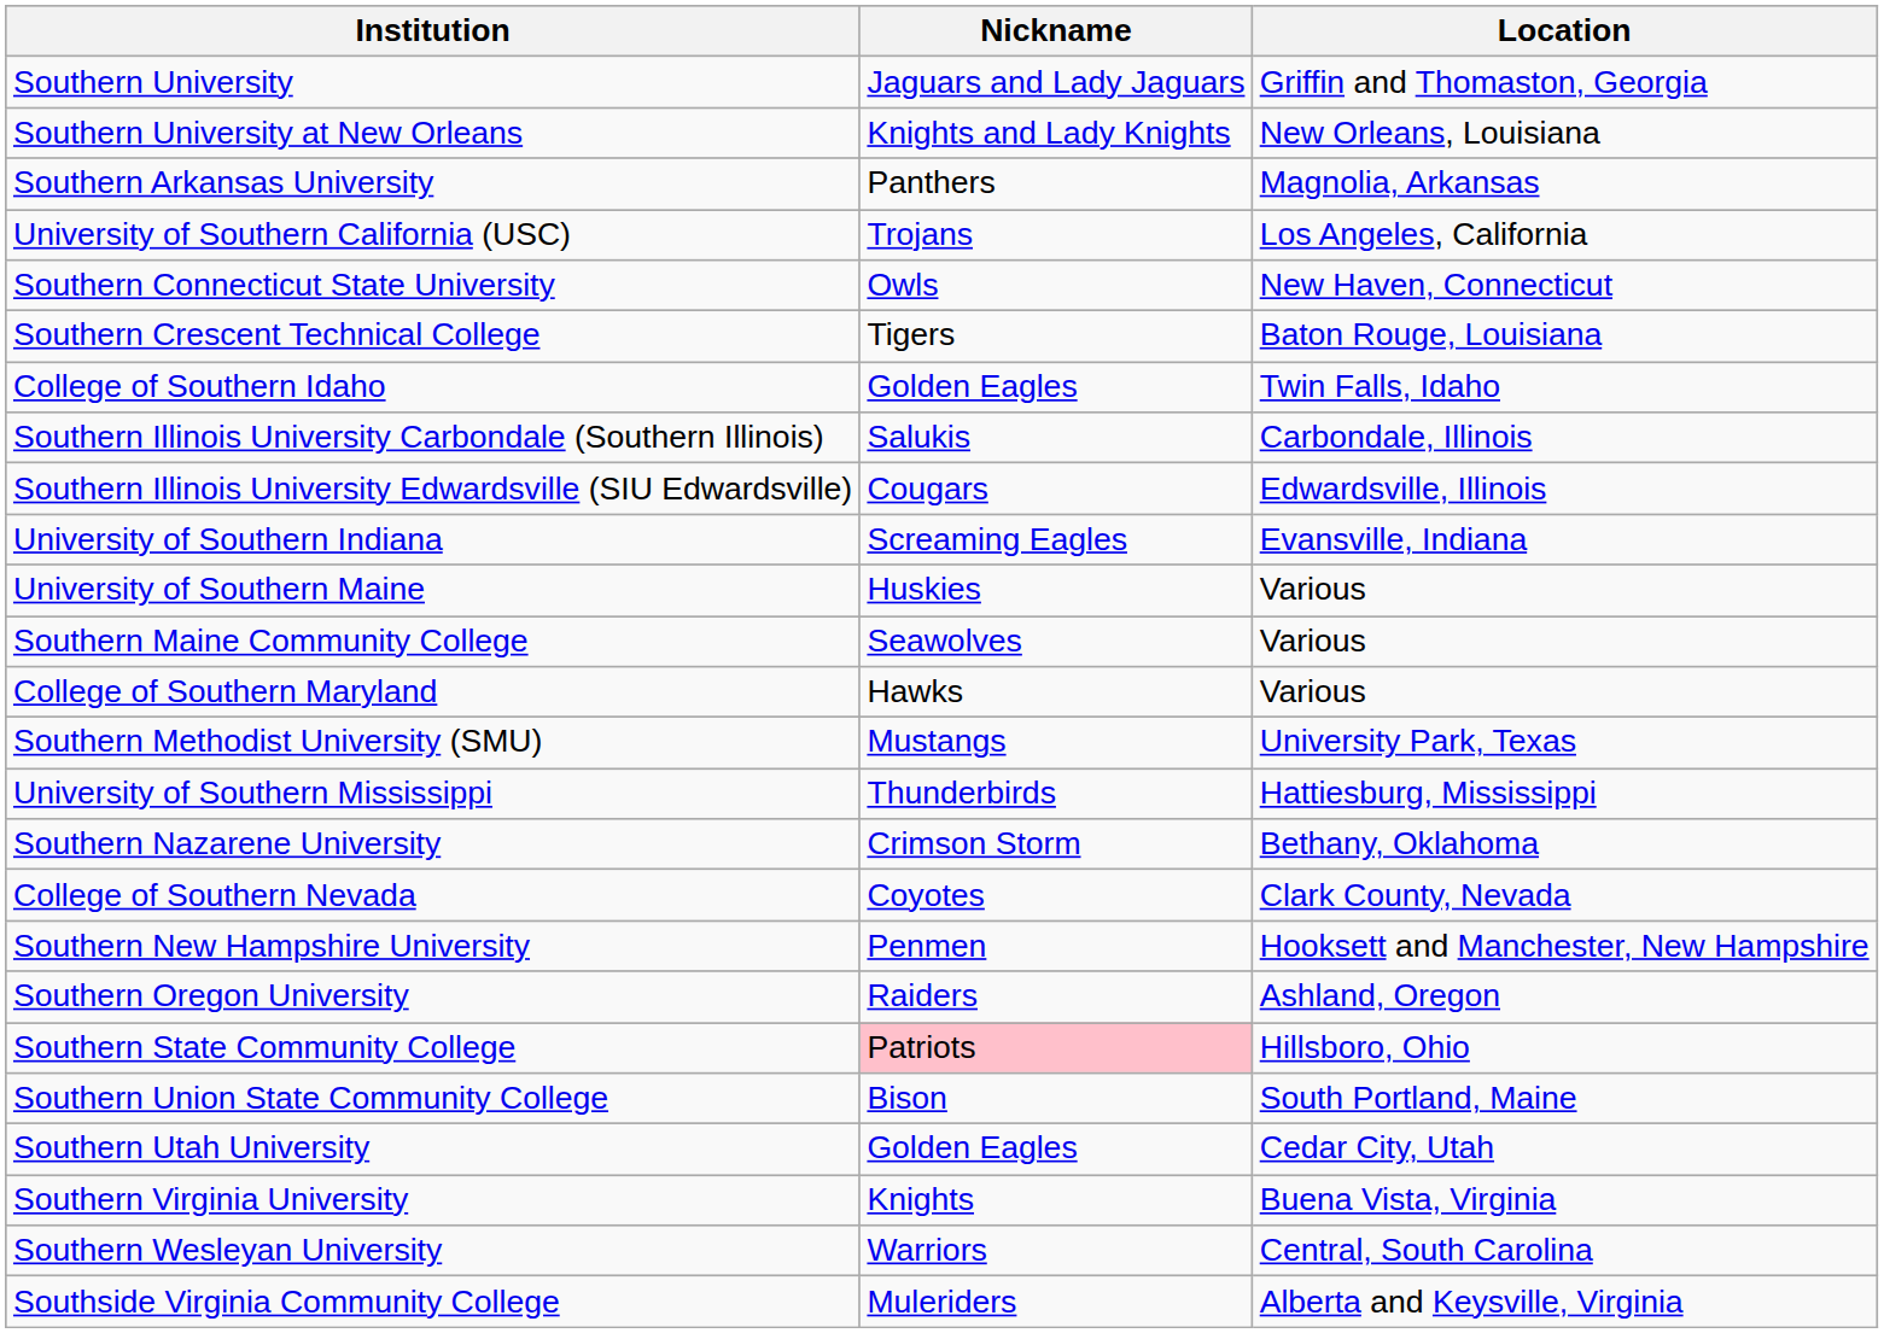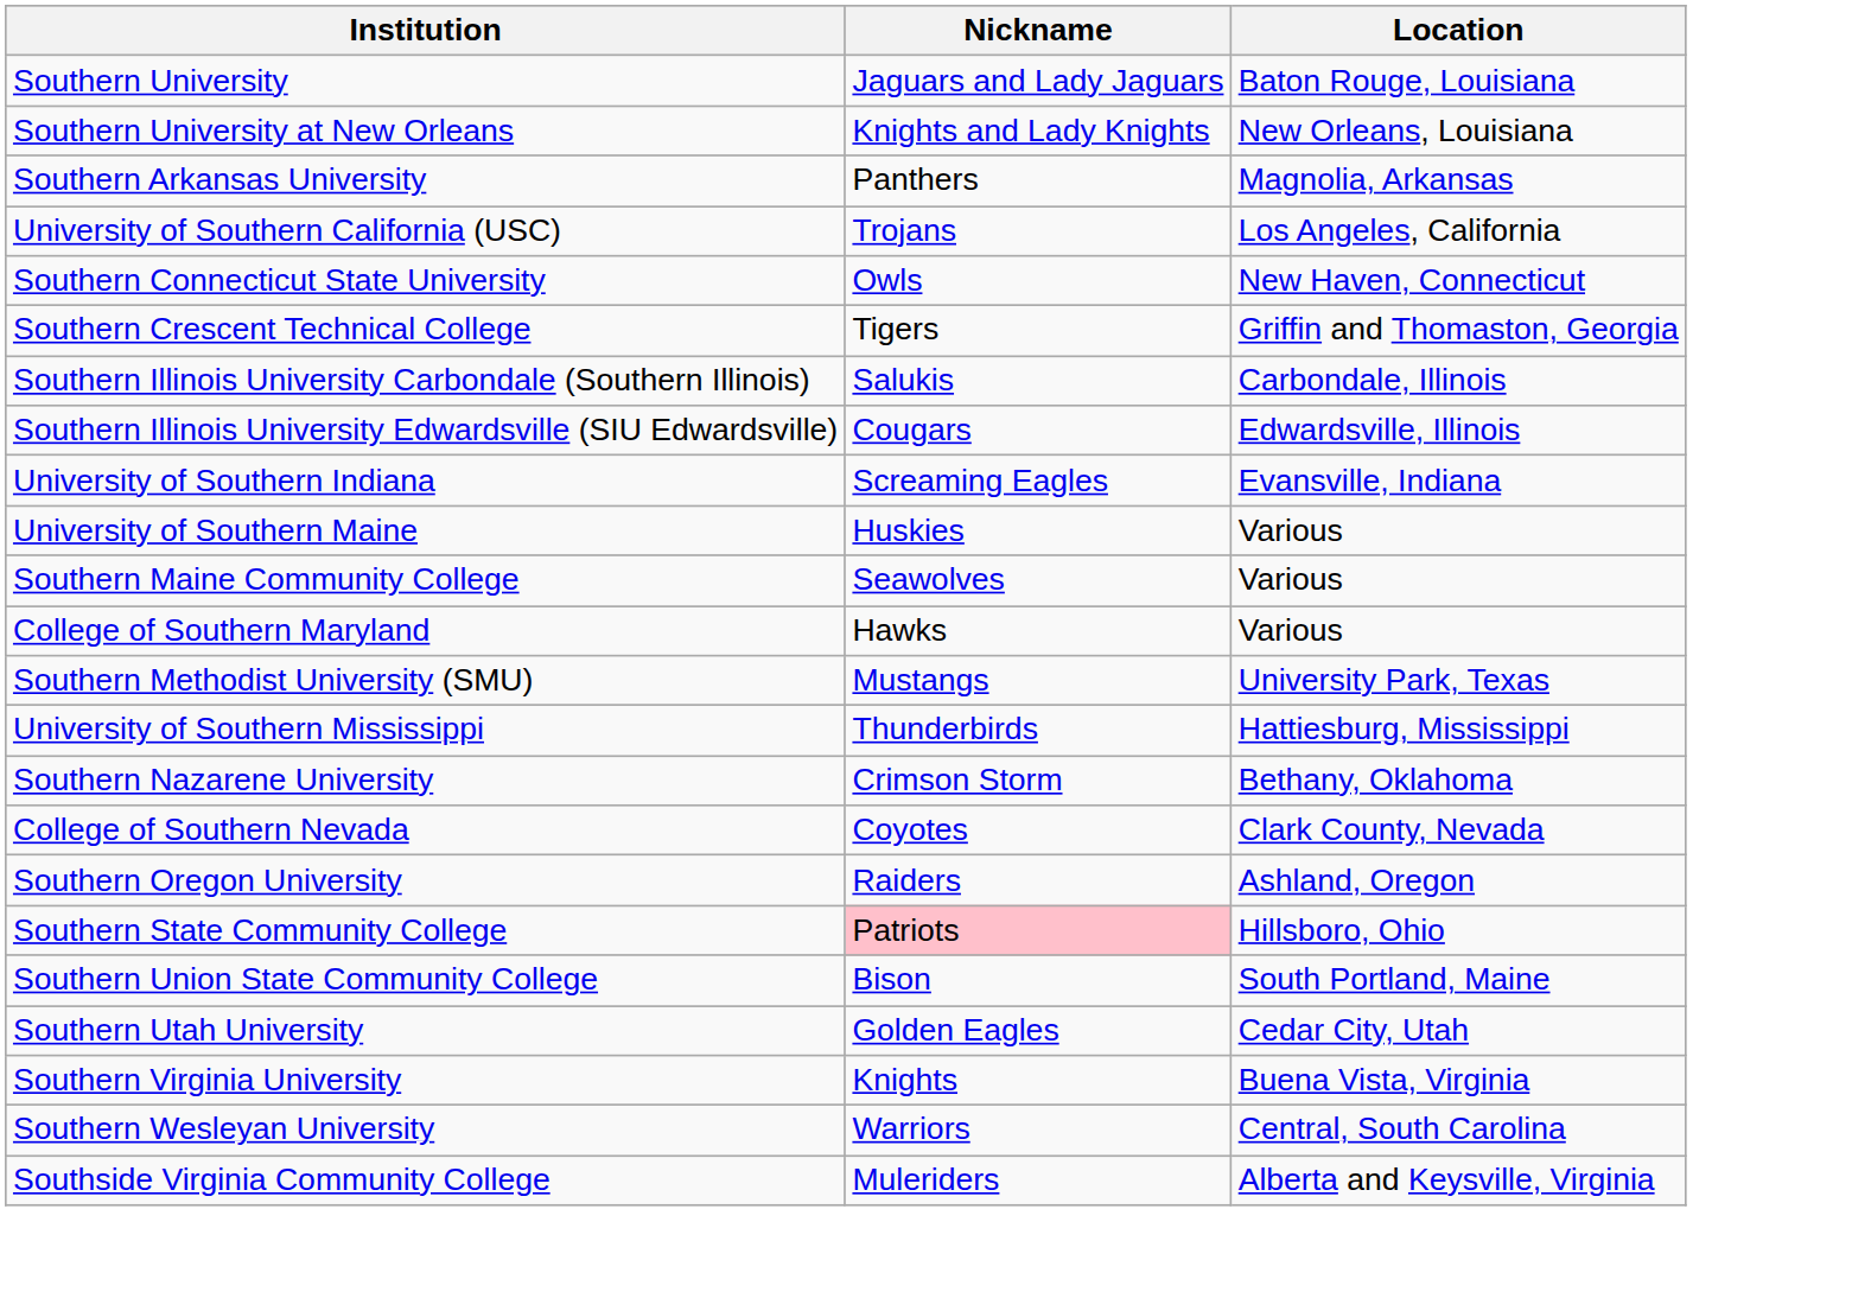Southern University | Location: Griffin and Thomaston, Georgia -> Baton Rouge, Louisiana
Southern Crescent Technical College | Location: Baton Rouge, Louisiana -> Griffin and Thomaston, Georgia
- row: College of Southern Idaho | Golden Eagles | Twin Falls, Idaho
- row: Southern New Hampshire University | Penmen | Hooksett and Manchester, New Hampshire
